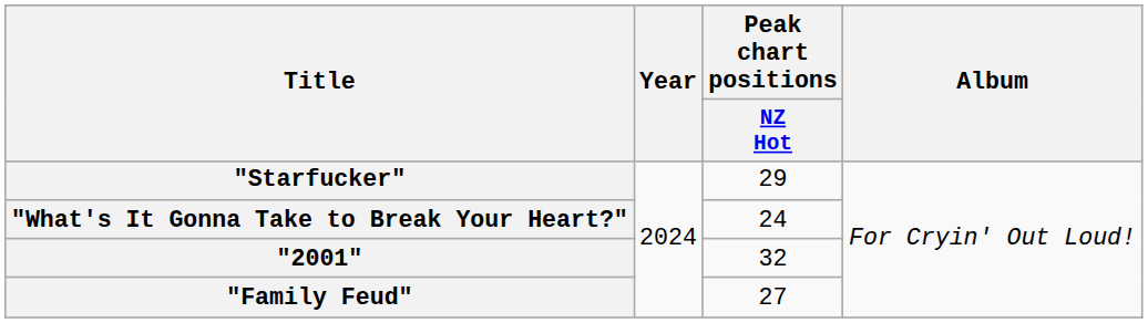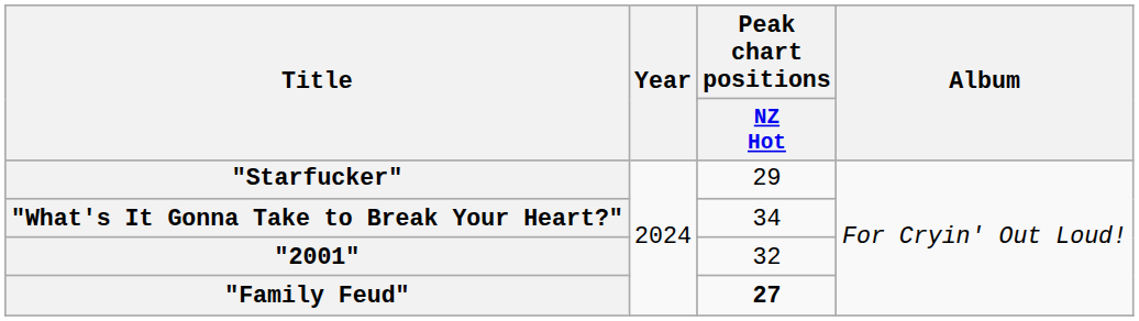"What's It Gonna Take to Break Your Heart?" | Peak chart positions / NZ Hot: 24 -> 34
"Family Feud" | Peak chart positions / NZ Hot: normal -> bold
